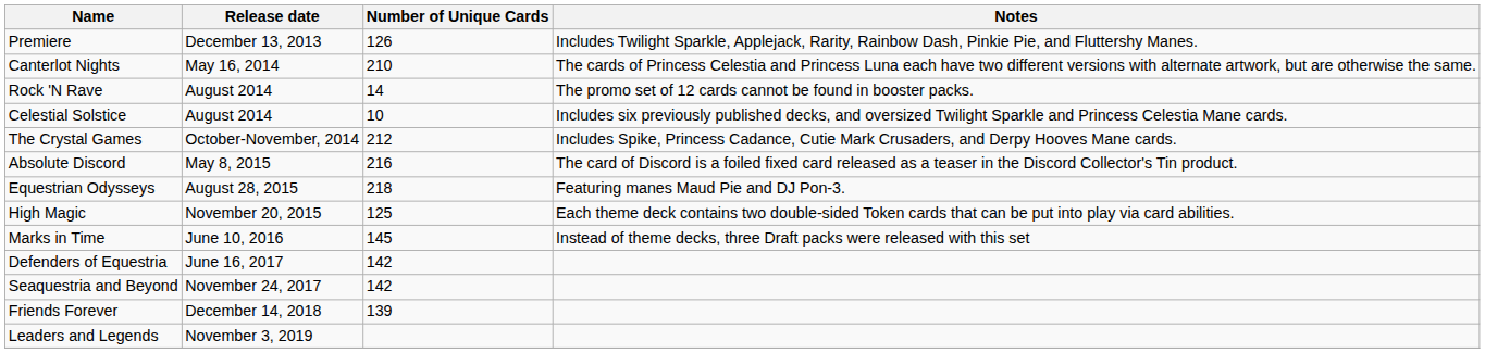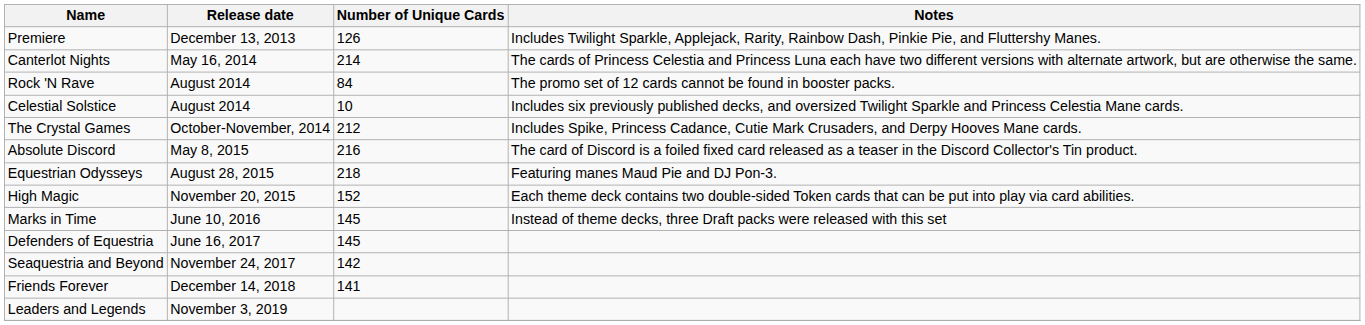Canterlot Nights | Number of Unique Cards: 210 -> 214
Rock 'N Rave | Number of Unique Cards: 14 -> 84
High Magic | Number of Unique Cards: 125 -> 152
Defenders of Equestria | Number of Unique Cards: 142 -> 145
Friends Forever | Number of Unique Cards: 139 -> 141
